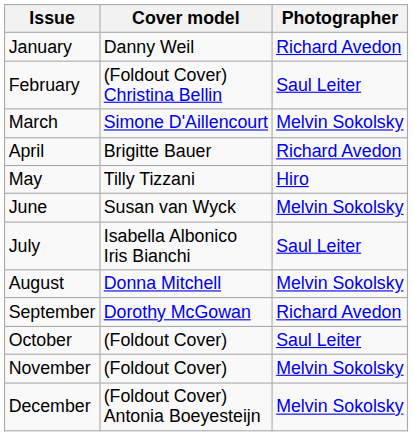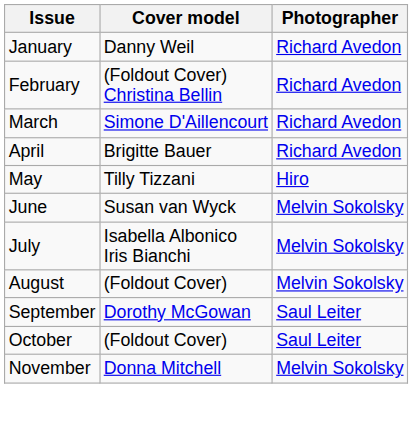February | Photographer: Saul Leiter -> Richard Avedon
March | Photographer: Melvin Sokolsky -> Richard Avedon
July | Photographer: Saul Leiter -> Melvin Sokolsky
August | Cover model: Donna Mitchell -> (Foldout Cover)
September | Photographer: Richard Avedon -> Saul Leiter
November | Cover model: (Foldout Cover) -> Donna Mitchell
- row: December | (Foldout Cover) Antonia Boeyesteijn | Melvin Sokolsky
